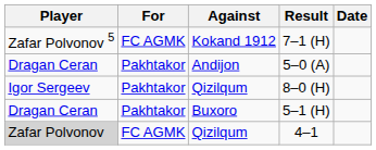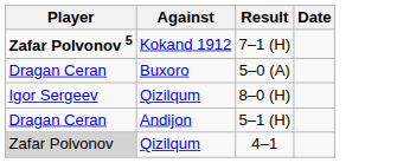- column: For | FC AGMK | Pakhtakor | Pakhtakor | Pakhtakor | FC AGMK
7–1 (H) | Player: normal -> bold
5–0 (A) | Against: Andijon -> Buxoro
5–1 (H) | Against: Buxoro -> Andijon
